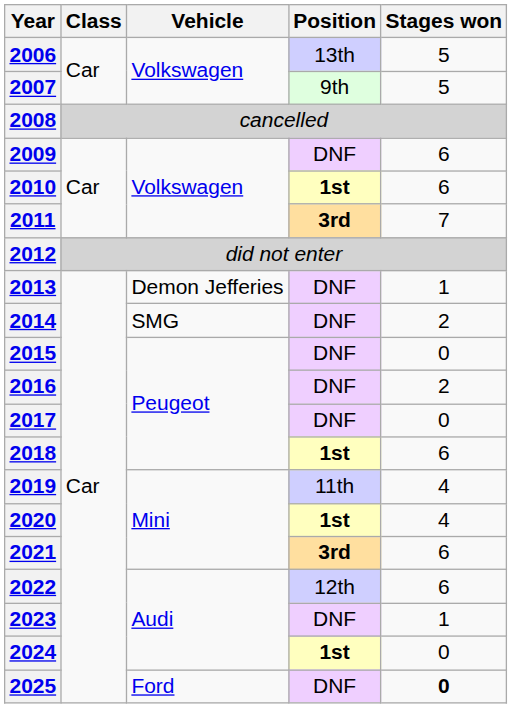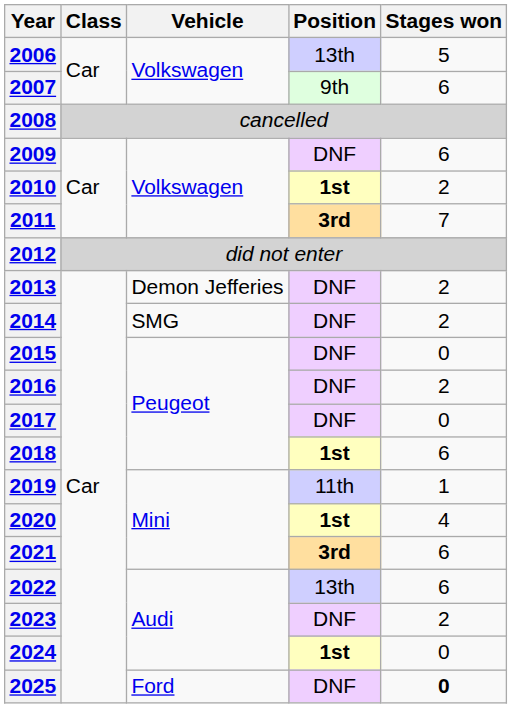2007 | Stages won: 5 -> 6
2010 | Stages won: 6 -> 2
2013 | Stages won: 1 -> 2
2019 | Stages won: 4 -> 1
2022 | Position: 12th -> 13th
2023 | Stages won: 1 -> 2
